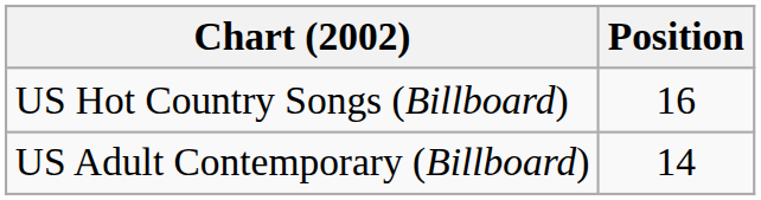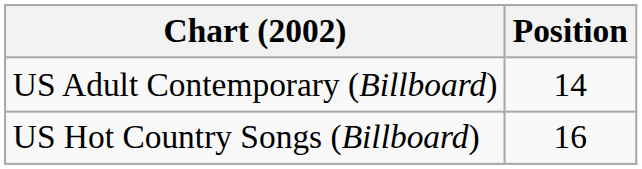rows swapped: US Adult Contemporary (Billboard) <-> US Hot Country Songs (Billboard)
